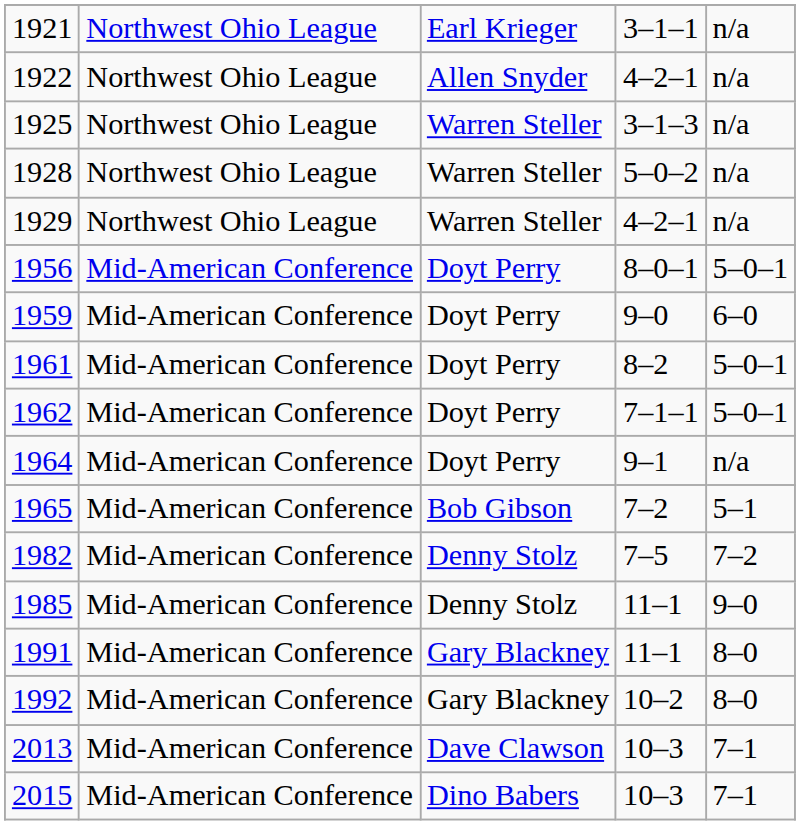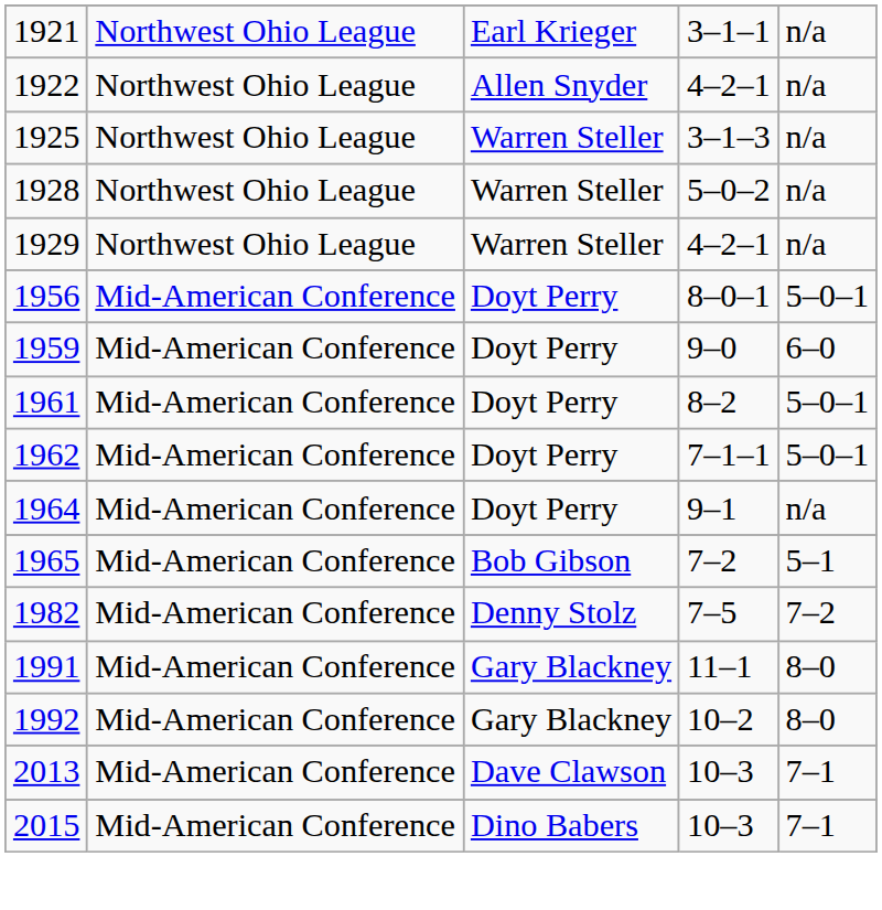- row: 1985 | Mid-American Conference | Denny Stolz | 11–1 | 9–0
